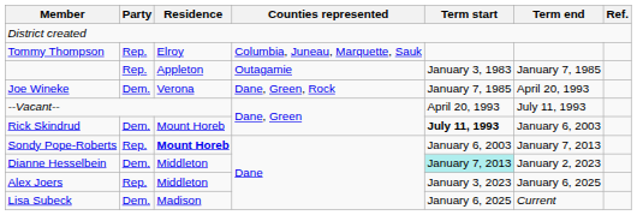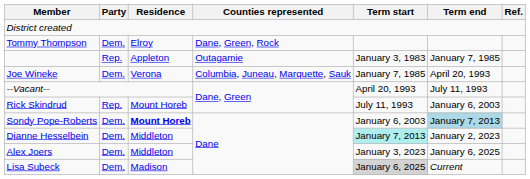Tommy Thompson | Party: Rep. -> Dem.
Tommy Thompson | Counties represented: Columbia, Juneau, Marquette, Sauk -> Dane, Green, Rock
Joe Wineke | Counties represented: Dane, Green, Rock -> Columbia, Juneau, Marquette, Sauk
Rick Skindrud | Party: Dem. -> Rep.
Rick Skindrud | Term start: bold -> normal
Sondy Pope-Roberts | Party: Rep. -> Dem.
Sondy Pope-Roberts | Term end: no background -> lightblue background
Alex Joers | Party: Rep. -> Dem.
Lisa Subeck | Term start: no background -> lightgrey background
